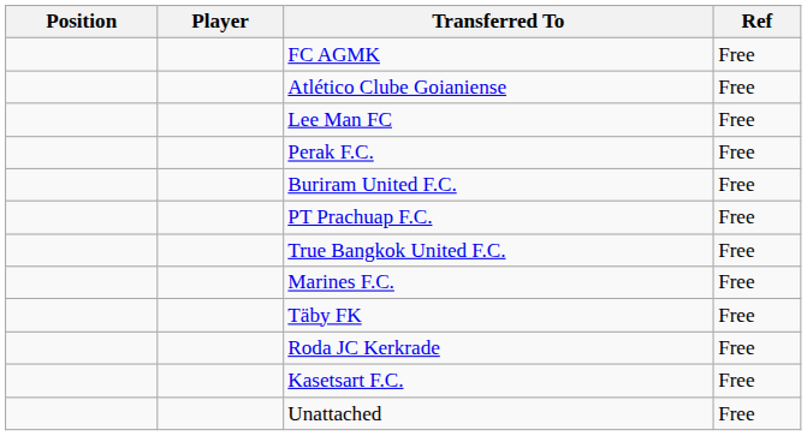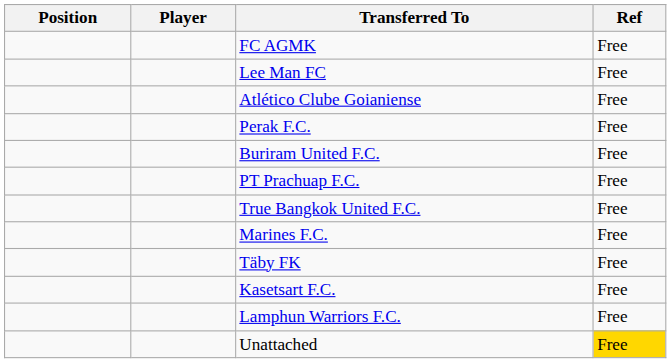rows swapped: Lee Man FC <-> Atlético Clube Goianiense
- row: Roda JC Kerkrade | Free
+ row: Lamphun Warriors F.C. | Free
Unattached | Ref: no background -> gold background
